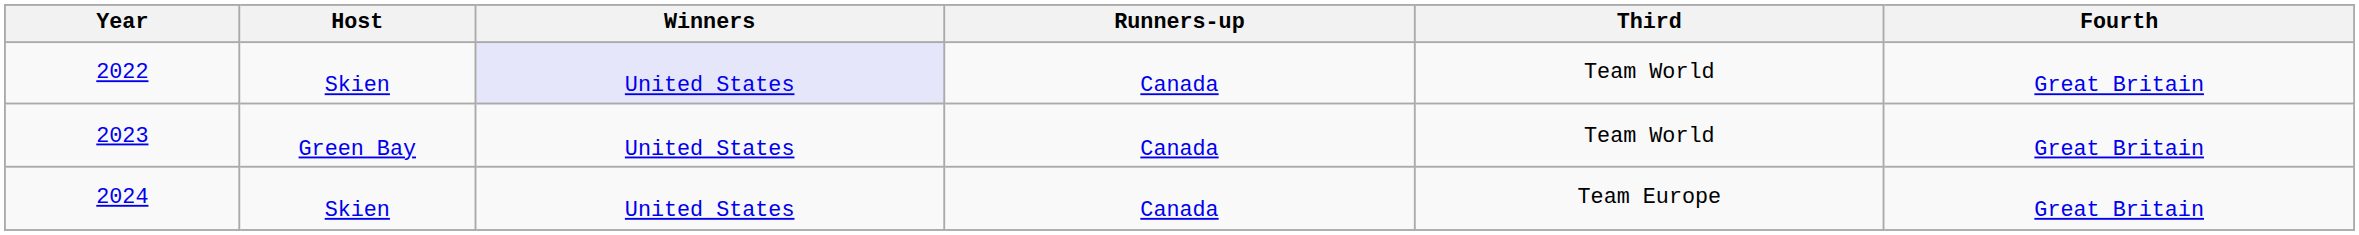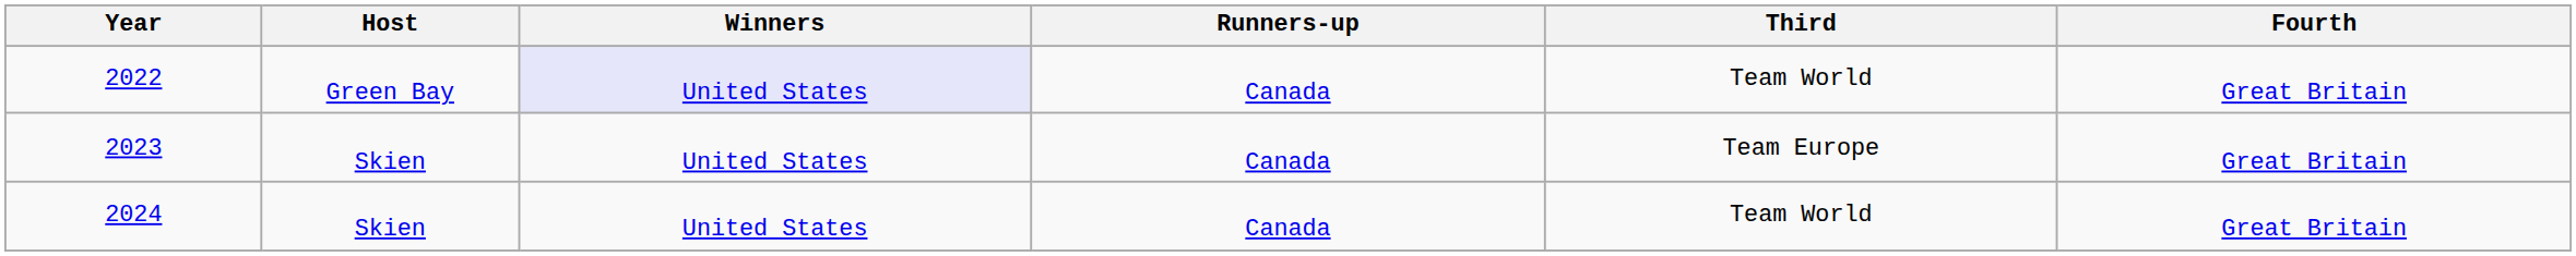2022 | Host: Skien -> Green Bay
2023 | Host: Green Bay -> Skien
2023 | Third: Team World -> Team Europe
2024 | Third: Team Europe -> Team World
